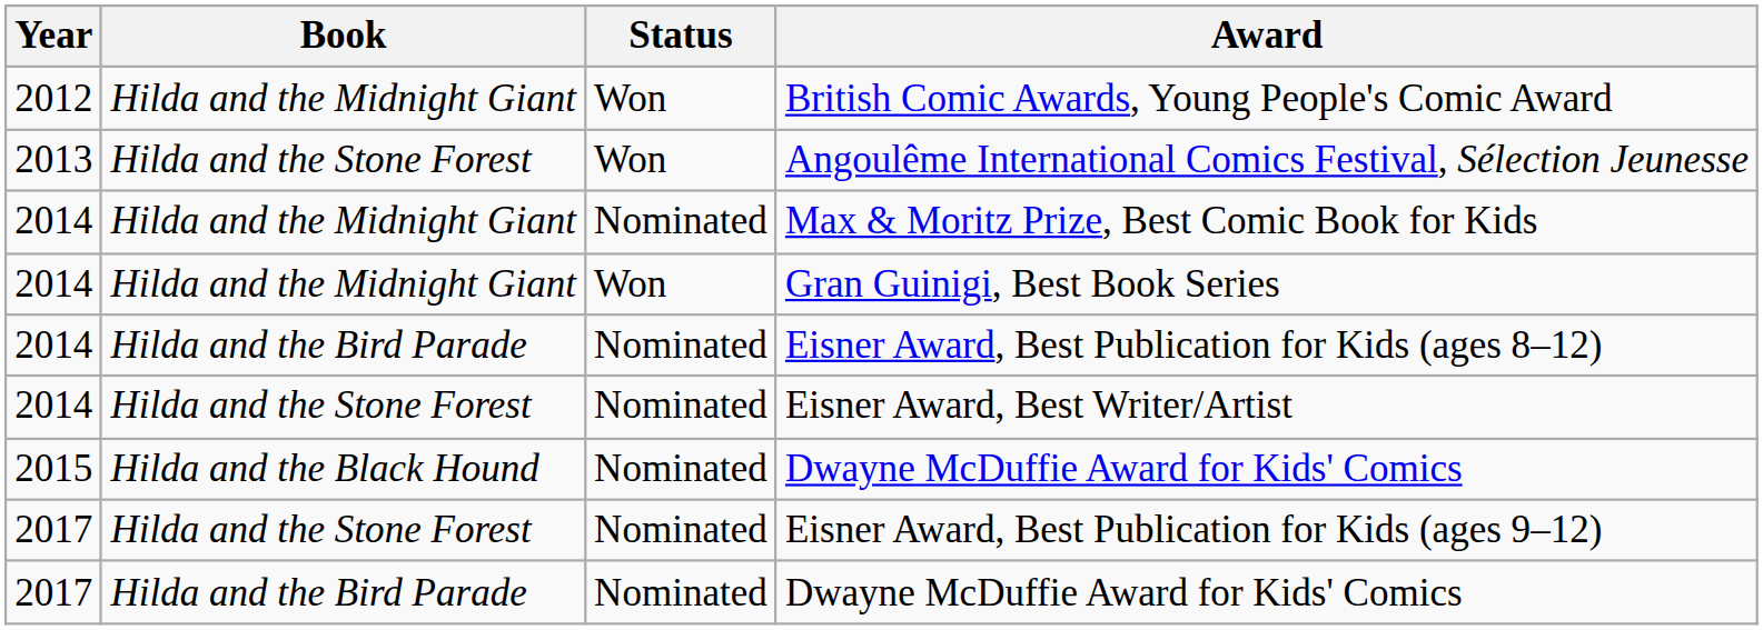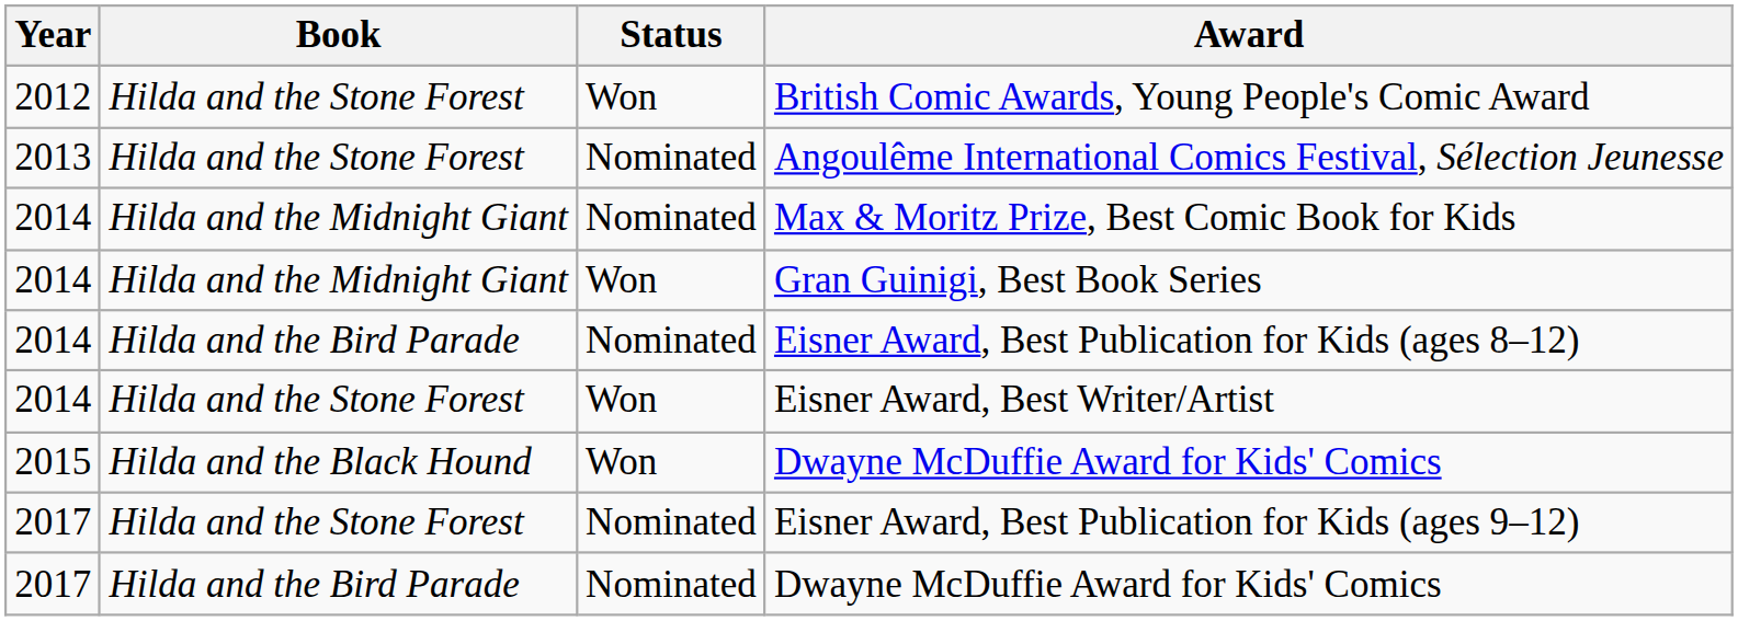British Comic Awards, Young People's Comic Award | Book: Hilda and the Midnight Giant -> Hilda and the Stone Forest
Angoulême International Comics Festival, Sélection Jeunesse | Status: Won -> Nominated
Eisner Award, Best Writer/Artist | Status: Nominated -> Won
2015 / Dwayne McDuffie Award for Kids' Comics | Status: Nominated -> Won
